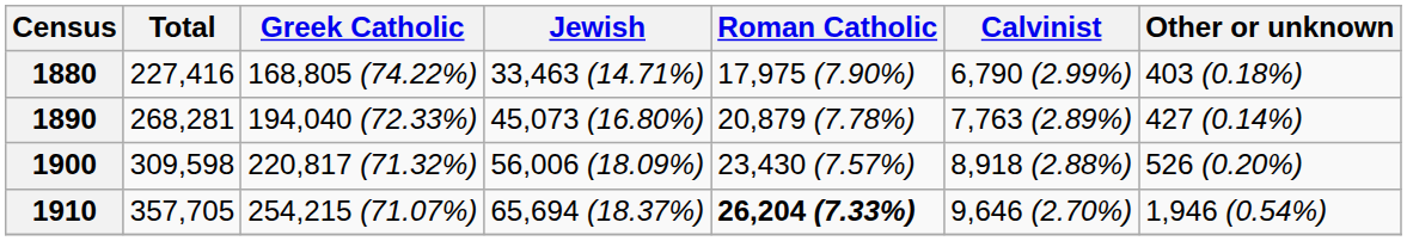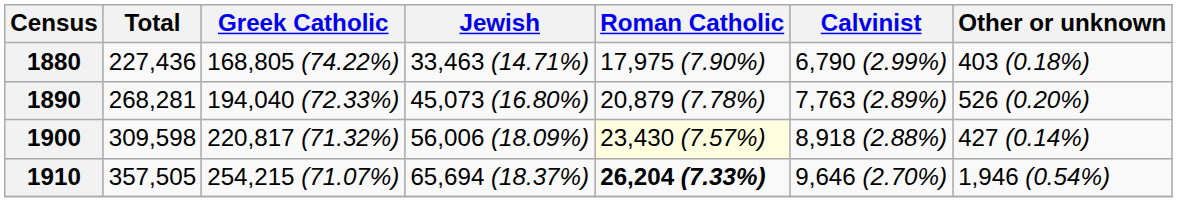1880 | Total: 227,416 -> 227,436
1890 | Other or unknown: 427 (0.14%) -> 526 (0.20%)
1900 | Roman Catholic: no background -> lightyellow background
1900 | Other or unknown: 526 (0.20%) -> 427 (0.14%)
1910 | Total: 357,705 -> 357,505
